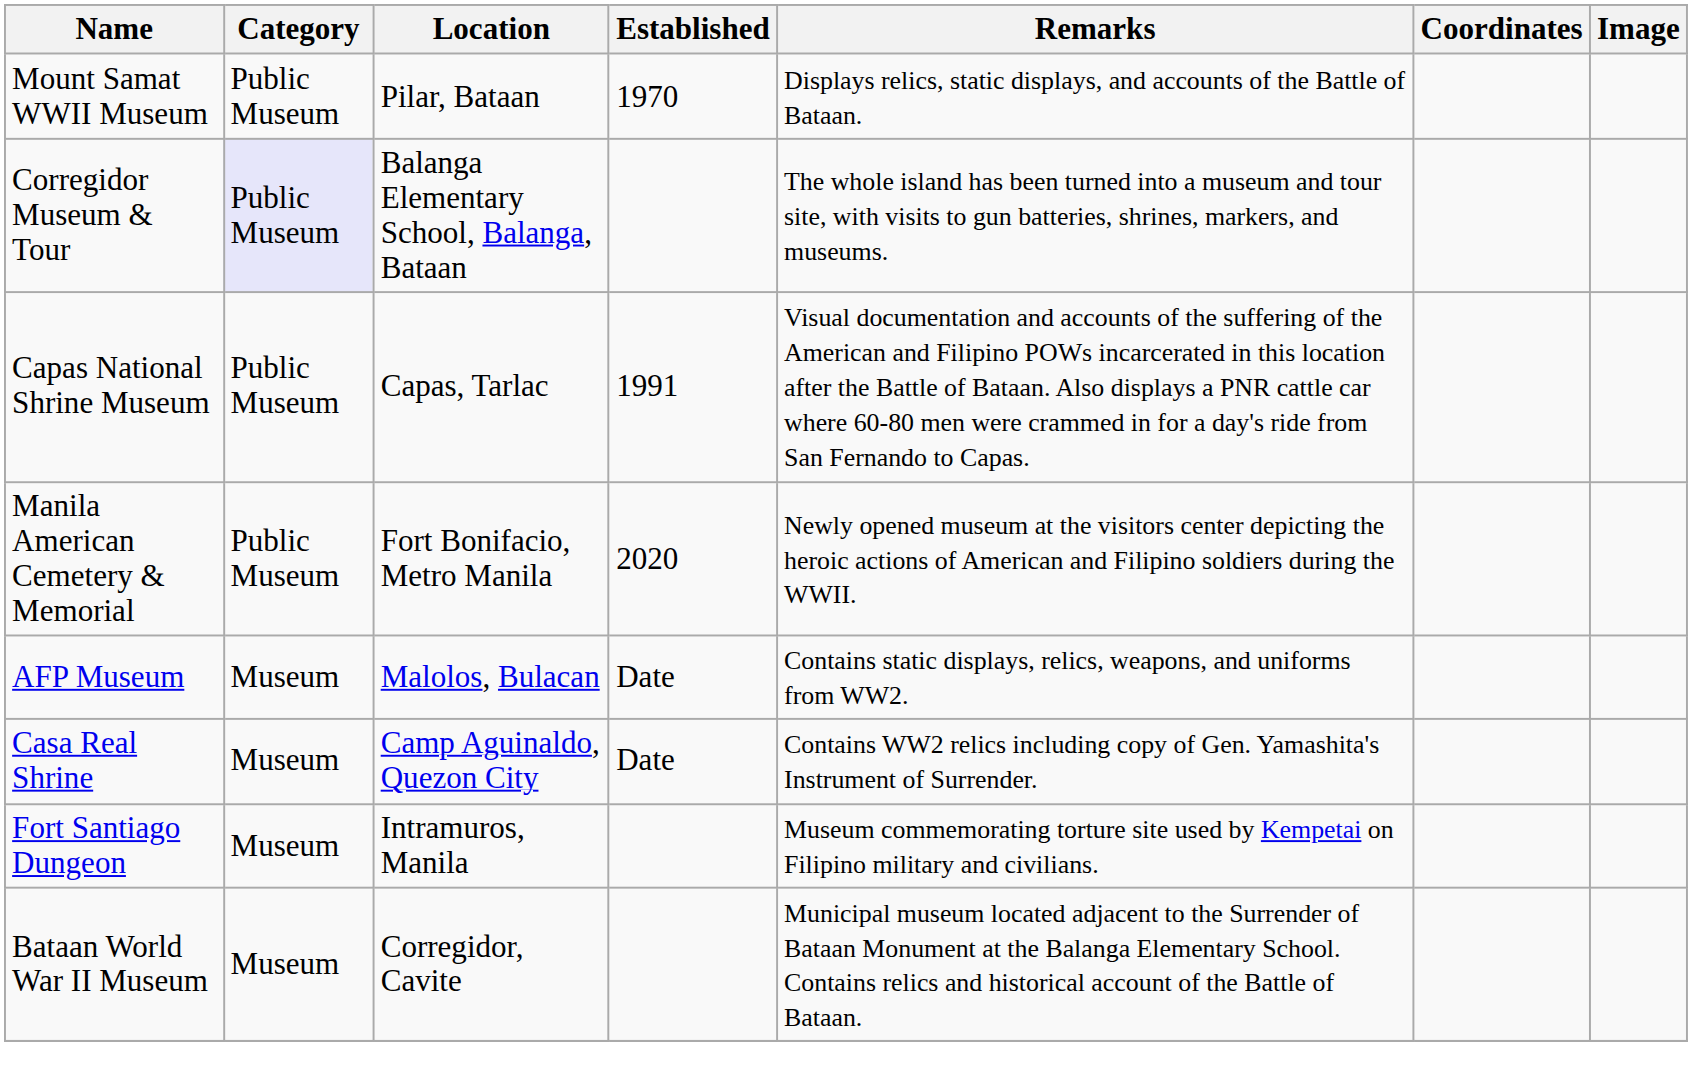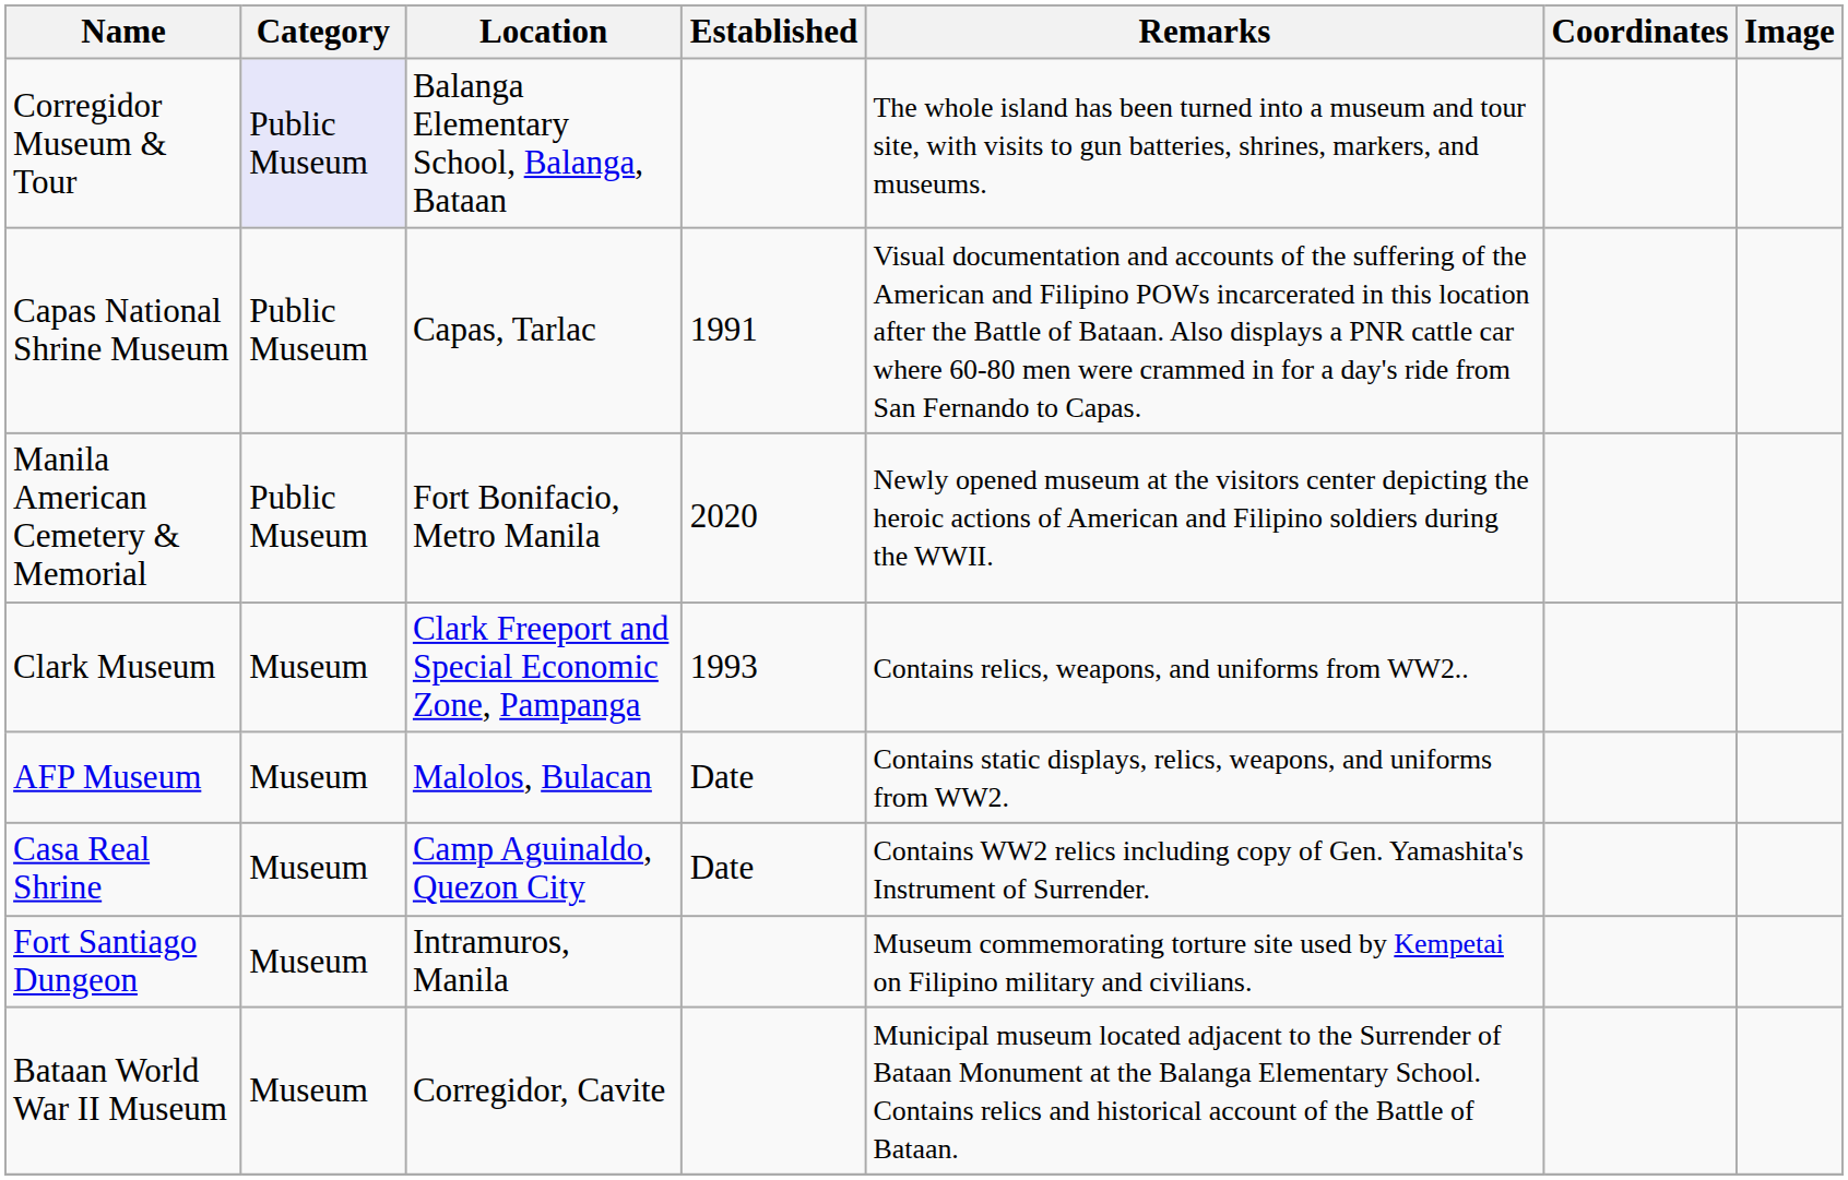- row: Mount Samat WWII Museum | Public Museum | Pilar, Bataan | 1970 | Displays relics, static displays, and accounts of the Battle of Bataan.
+ row: Clark Museum | Museum | Clark Freeport and Special Economic Zone, Pampanga | 1993 | Contains relics, weapons, and uniforms from WW2..
